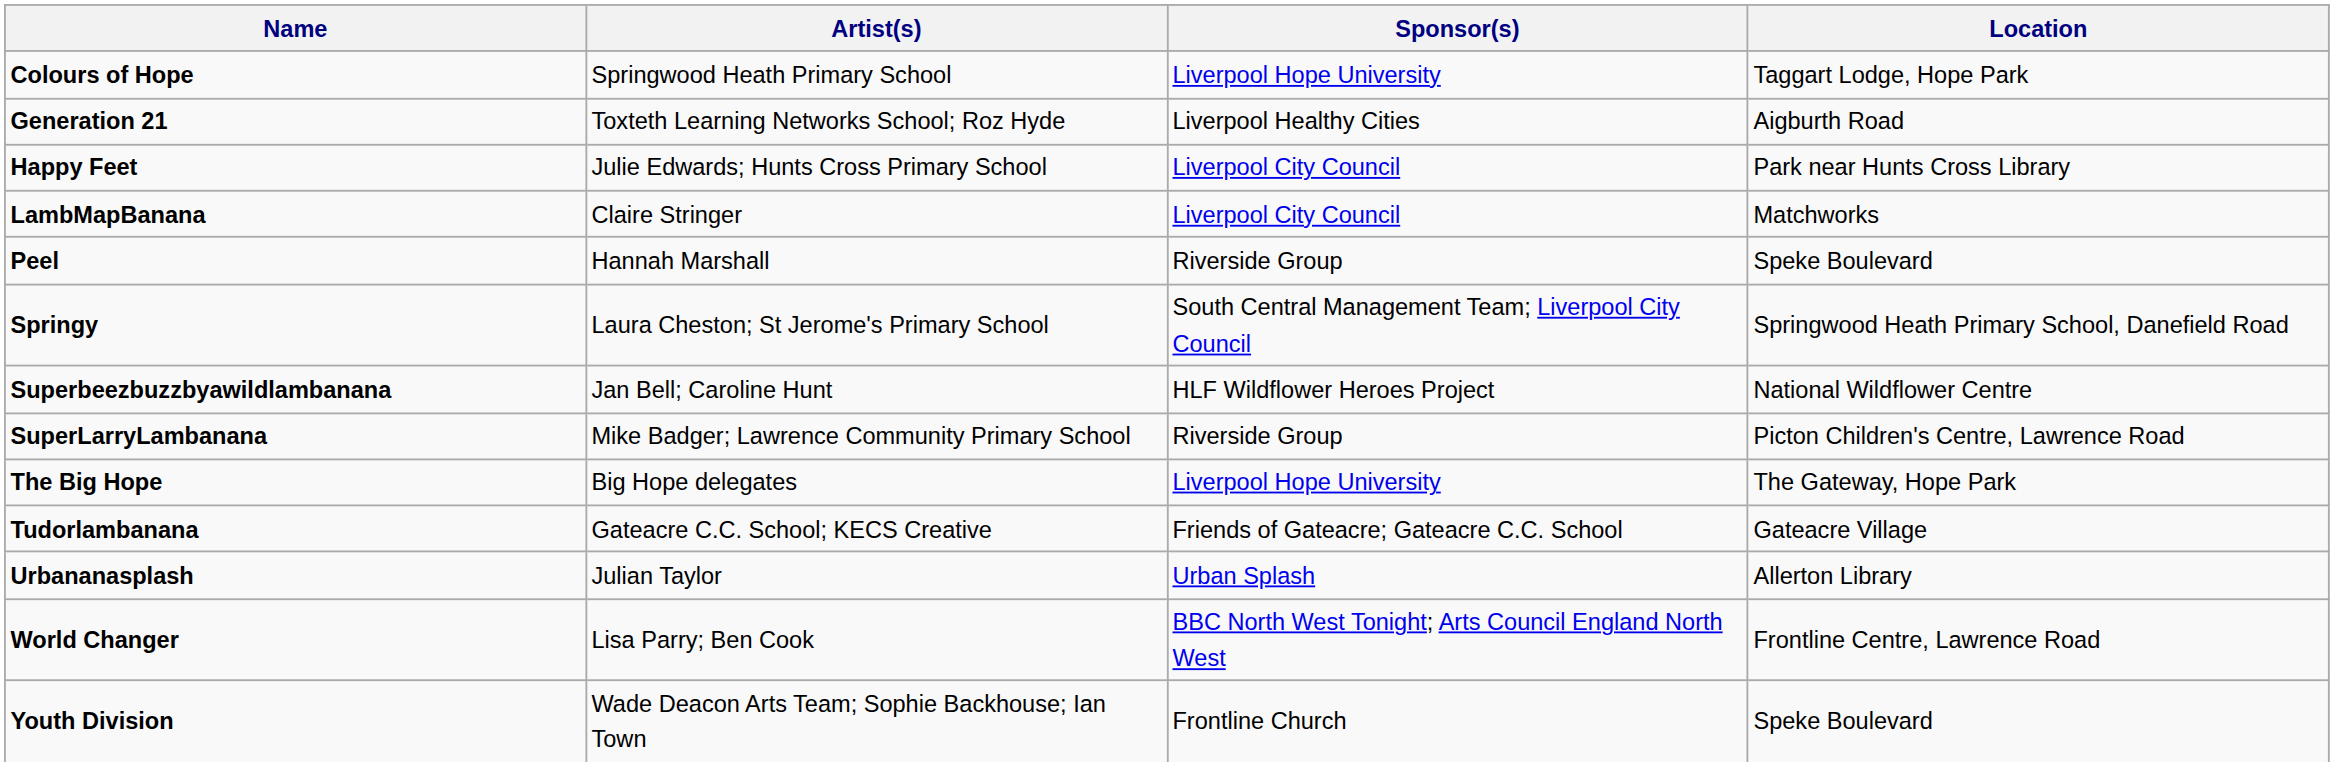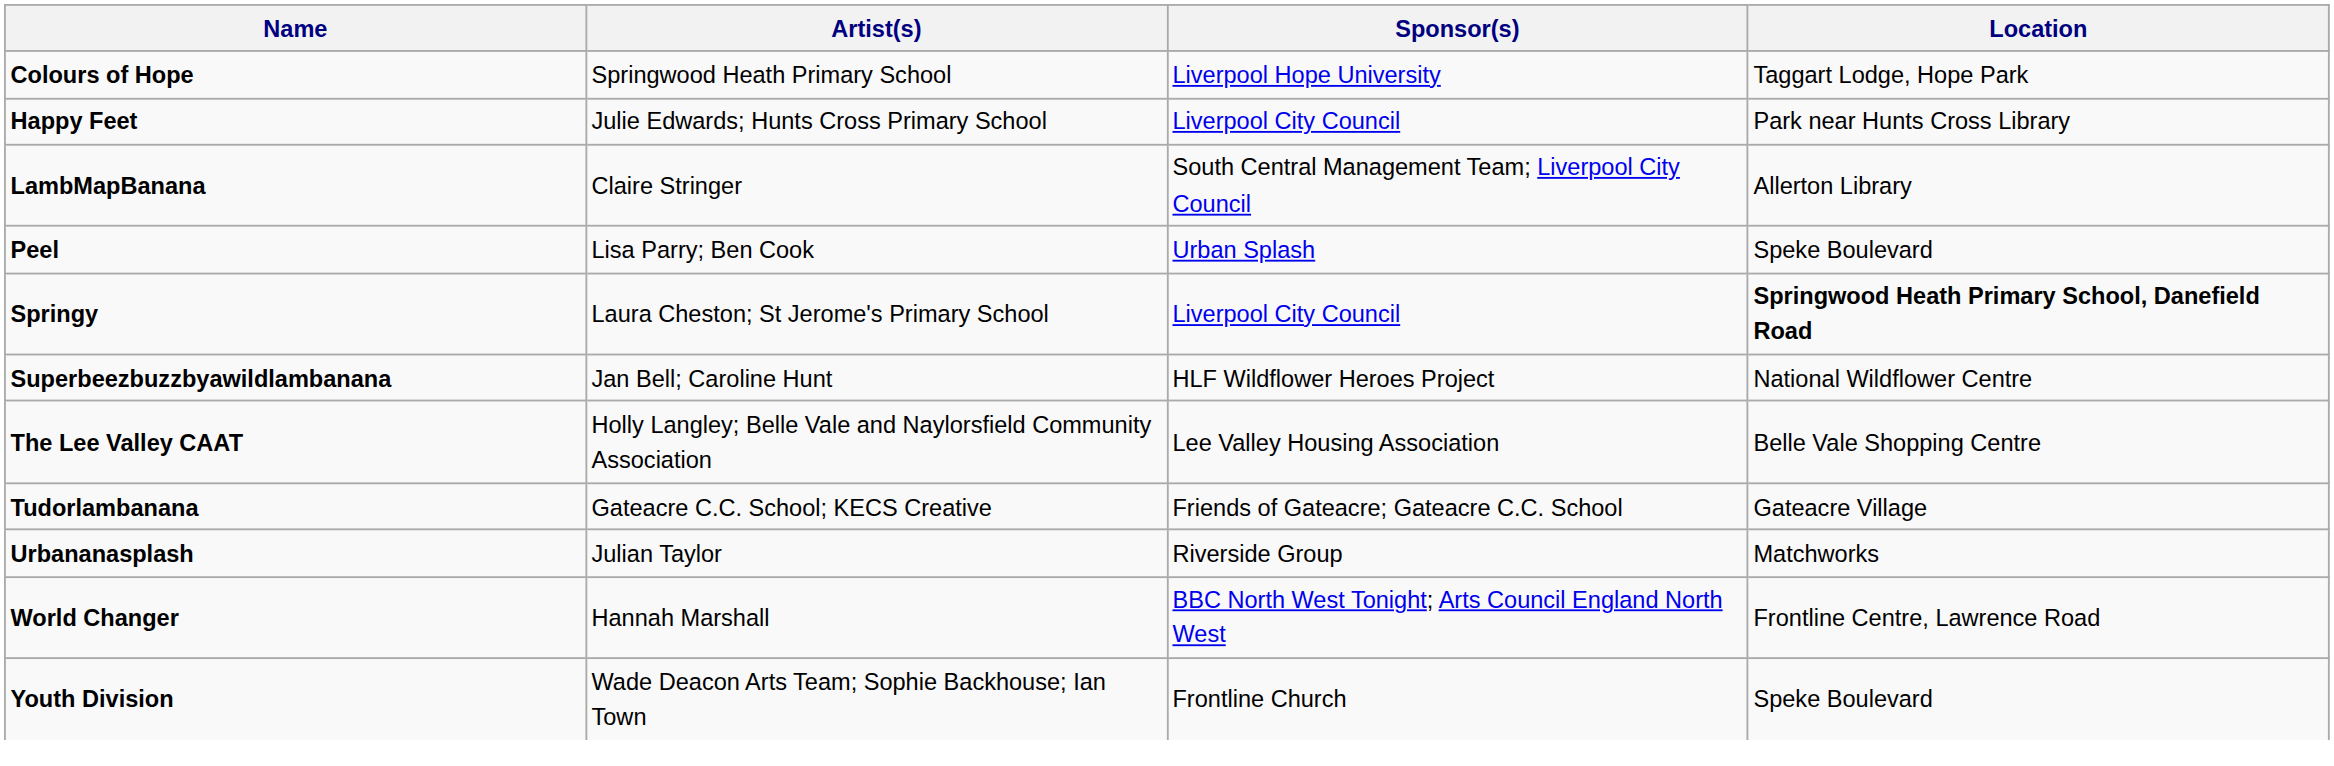- row: Generation 21 | Toxteth Learning Networks School; Roz Hyde | Liverpool Healthy Cities | Aigburth Road
LambMapBanana | Sponsor(s): Liverpool City Council -> South Central Management Team; Liverpool City Council
LambMapBanana | Location: Matchworks -> Allerton Library
Peel | Artist(s): Hannah Marshall -> Lisa Parry; Ben Cook
Peel | Sponsor(s): Riverside Group -> Urban Splash
Springy | Sponsor(s): South Central Management Team; Liverpool City Council -> Liverpool City Council
Springy | Location: normal -> bold
- row: SuperLarryLambanana | Mike Badger; Lawrence Community Primary School | Riverside Group | Picton Children's Centre, Lawrence Road
- row: The Big Hope | Big Hope delegates | Liverpool Hope University | The Gateway, Hope Park
+ row: The Lee Valley CAAT | Holly Langley; Belle Vale and Naylorsfield Community Association | Lee Valley Housing Association | Belle Vale Shopping Centre
Urbananasplash | Sponsor(s): Urban Splash -> Riverside Group
Urbananasplash | Location: Allerton Library -> Matchworks
World Changer | Artist(s): Lisa Parry; Ben Cook -> Hannah Marshall
